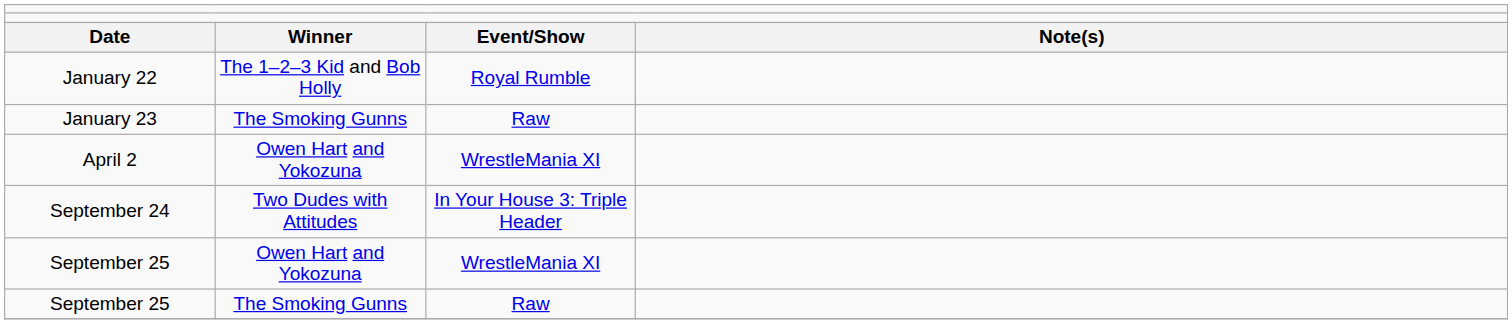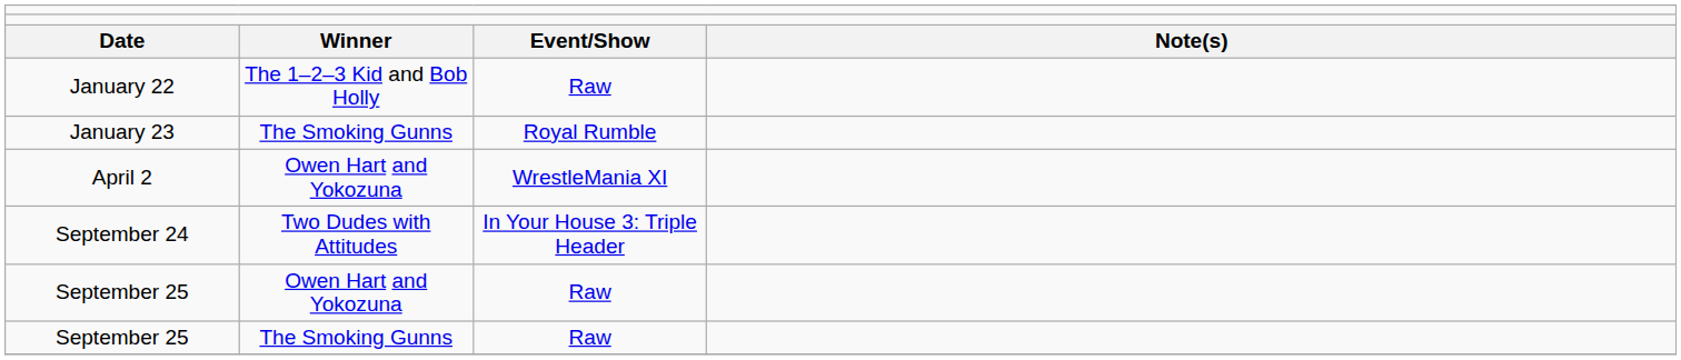January 22 | column 3: Royal Rumble -> Raw
January 23 | column 3: Raw -> Royal Rumble
September 25 / Owen Hart and Yokozuna | column 3: WrestleMania XI -> Raw
